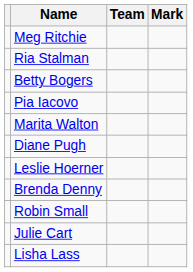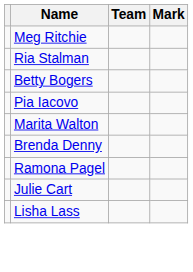- row: Diane Pugh
- row: Leslie Hoerner
- row: Robin Small
+ row: Ramona Pagel
